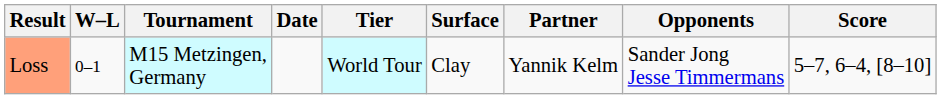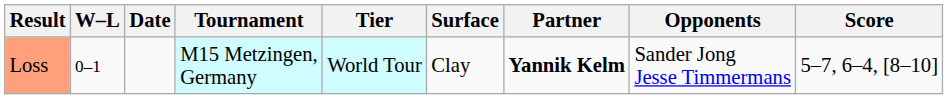columns swapped: Date <-> Tournament
Loss | Partner: normal -> bold
